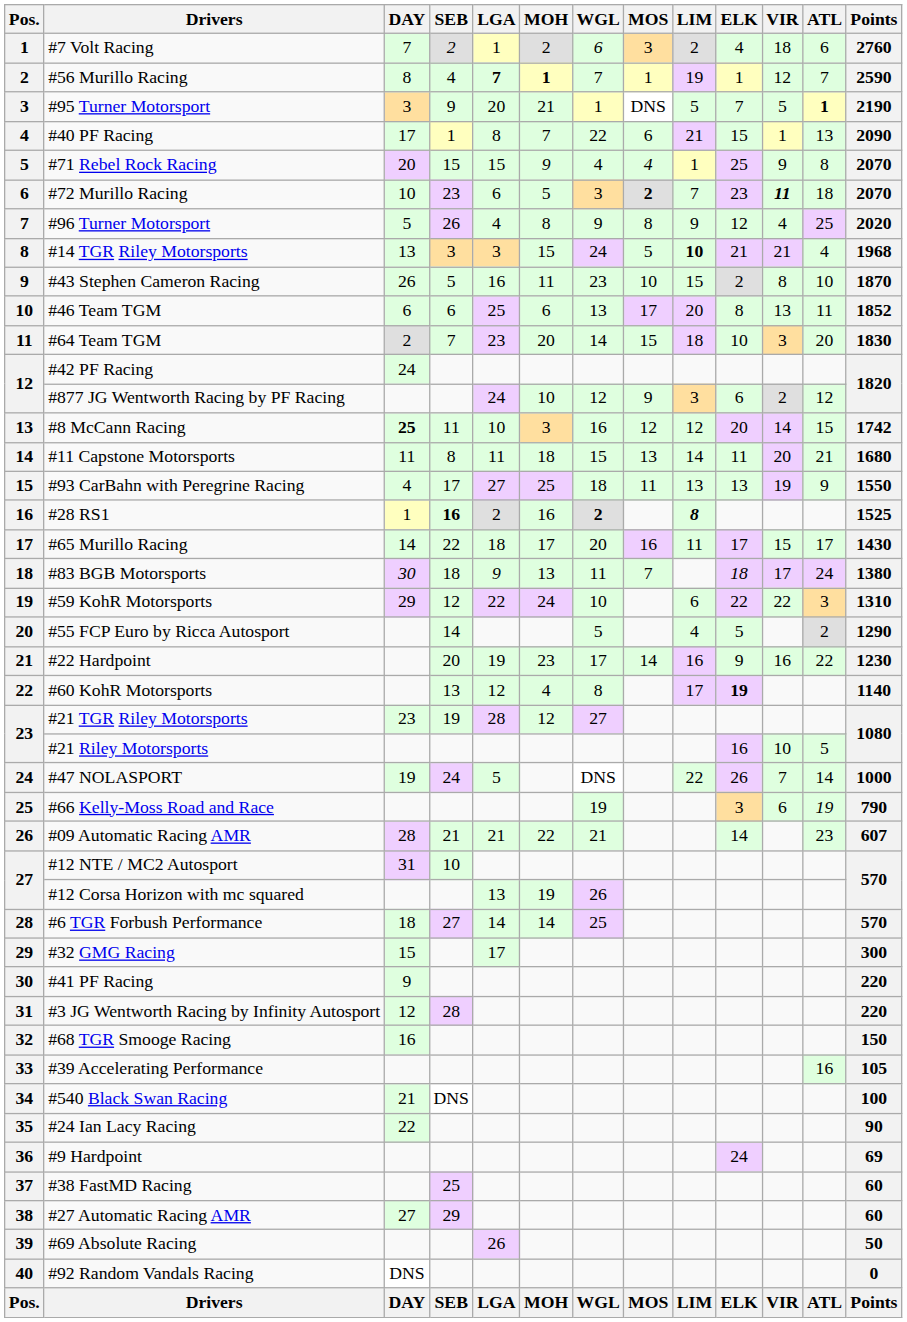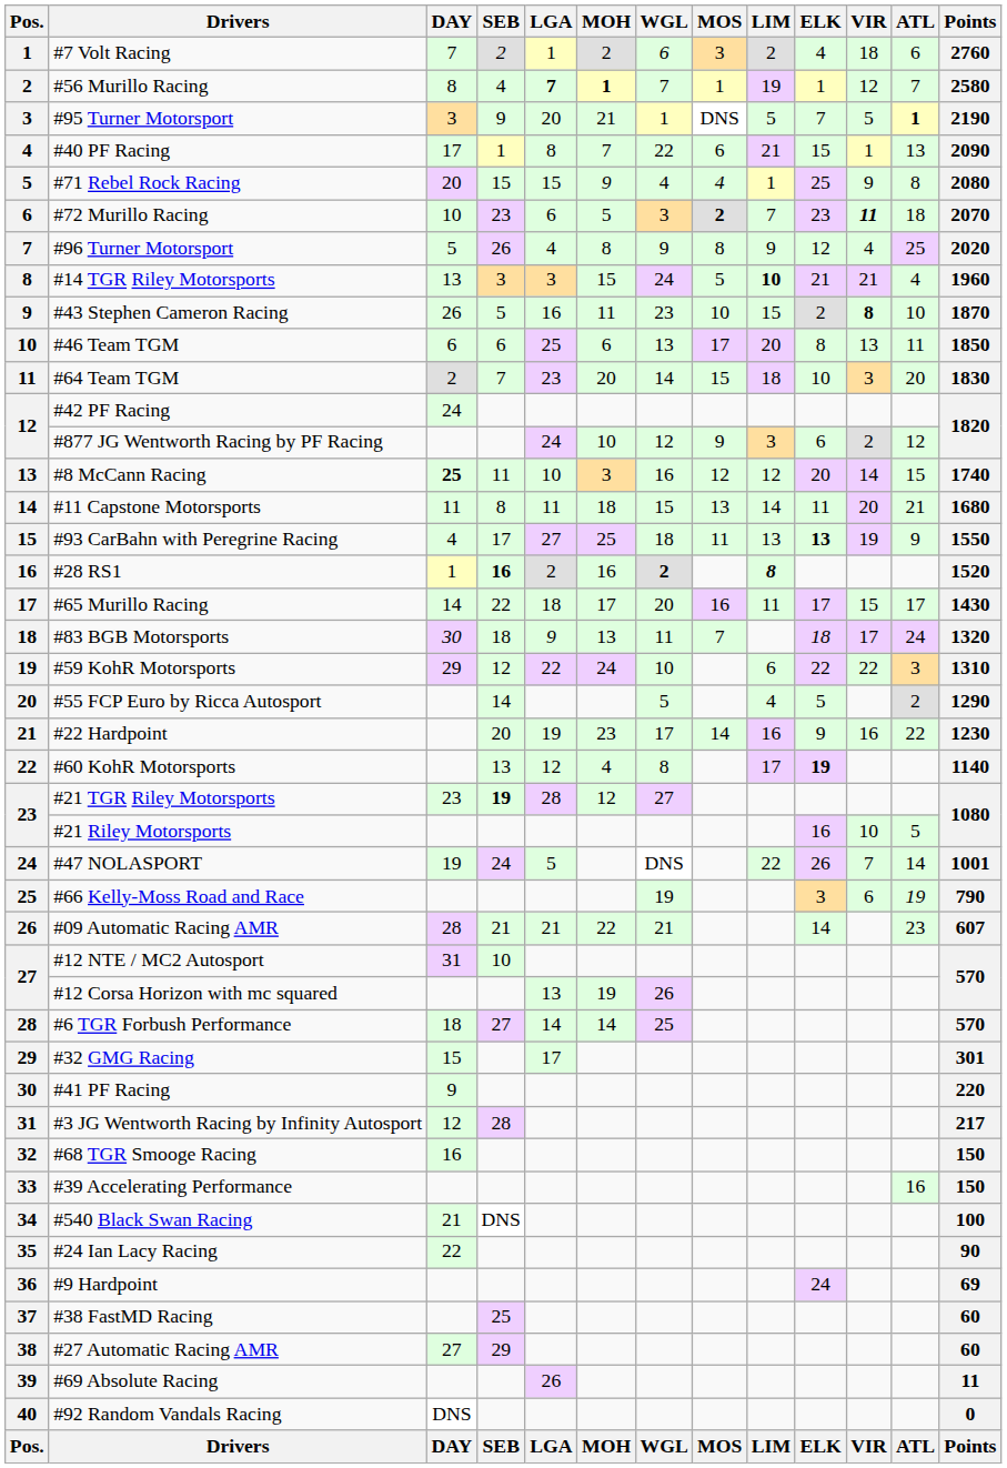#56 Murillo Racing | Points: 2590 -> 2580
#71 Rebel Rock Racing | Points: 2070 -> 2080
#14 TGR Riley Motorsports | Points: 1968 -> 1960
#43 Stephen Cameron Racing | VIR: normal -> bold
#46 Team TGM | Points: 1852 -> 1850
#8 McCann Racing | Points: 1742 -> 1740
#93 CarBahn with Peregrine Racing | ELK: normal -> bold
#28 RS1 | Points: 1525 -> 1520
#83 BGB Motorsports | Points: 1380 -> 1320
#21 TGR Riley Motorsports | SEB: normal -> bold
#47 NOLASPORT | Points: 1000 -> 1001
#32 GMG Racing | Points: 300 -> 301
#3 JG Wentworth Racing by Infinity Autosport | Points: 220 -> 217
#39 Accelerating Performance | Points: 105 -> 150
#69 Absolute Racing | Points: 50 -> 11
